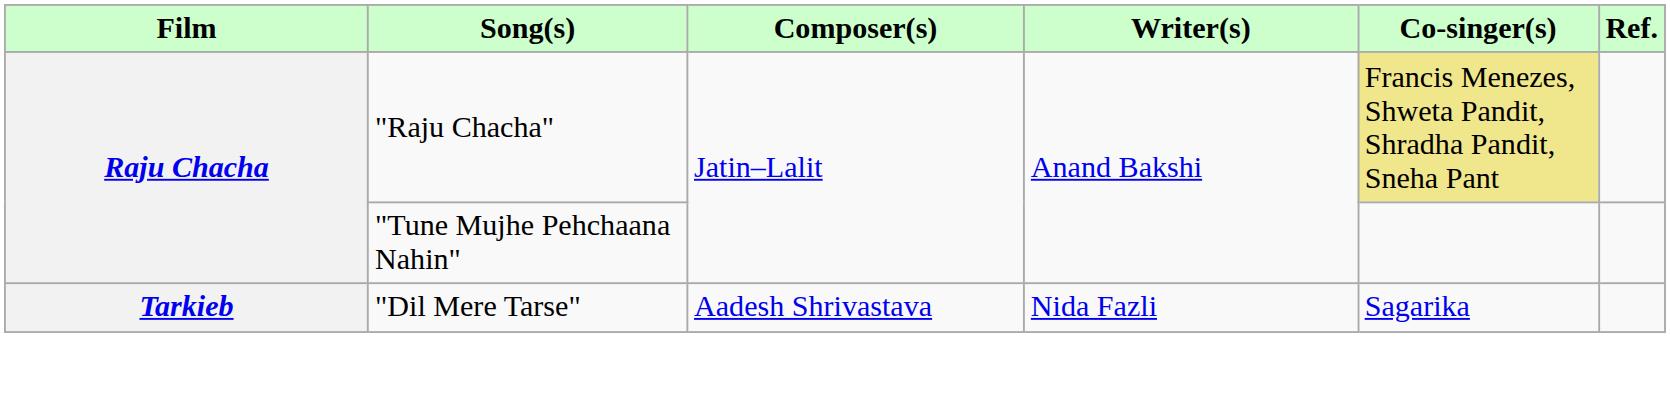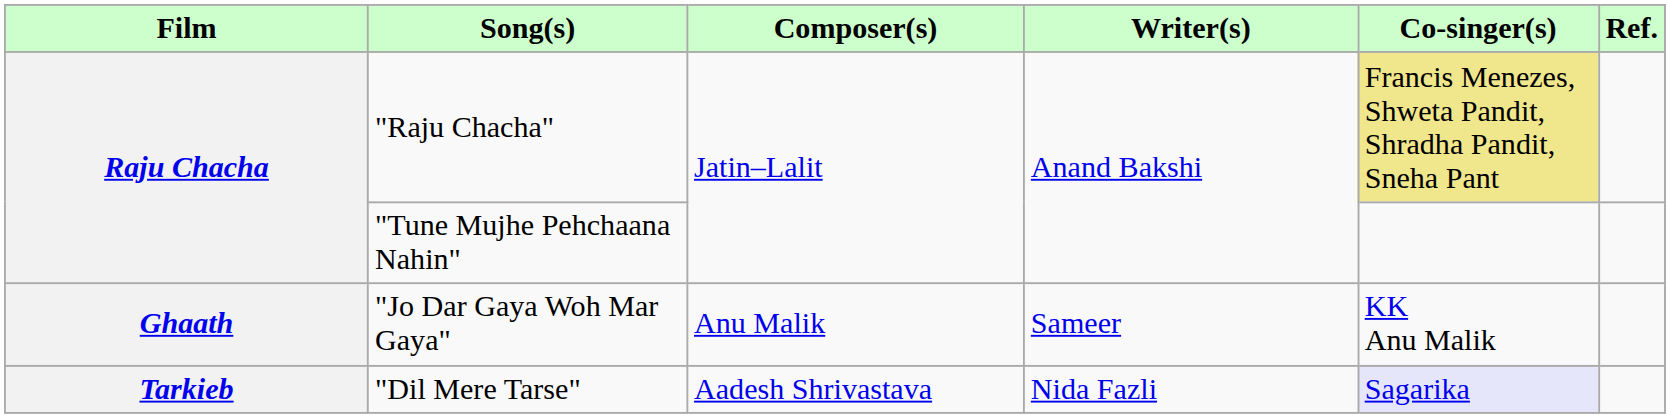+ row: Ghaath | "Jo Dar Gaya Woh Mar Gaya" | Anu Malik | Sameer | KK Anu Malik
"Dil Mere Tarse" | Co-singer(s): no background -> lavender background
